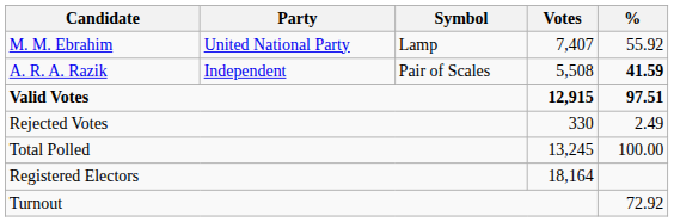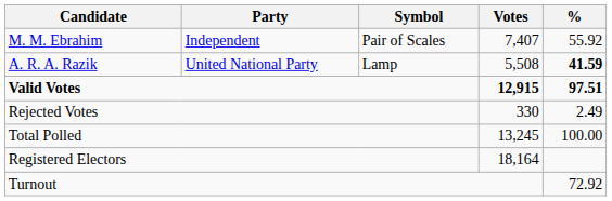M. M. Ebrahim | Party: United National Party -> Independent
M. M. Ebrahim | Symbol: Lamp -> Pair of Scales
A. R. A. Razik | Party: Independent -> United National Party
A. R. A. Razik | Symbol: Pair of Scales -> Lamp
